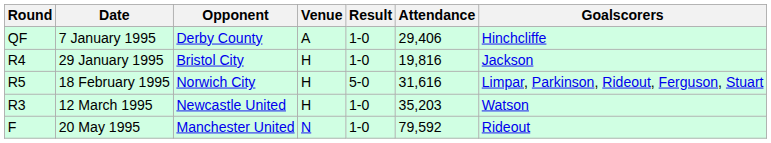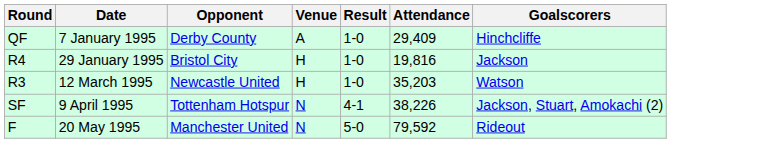7 January 1995 | Attendance: 29,406 -> 29,409
- row: R5 | 18 February 1995 | Norwich City | H | 5-0 | 31,616 | Limpar, Parkinson, Rideout, Ferguson, Stuart
+ row: SF | 9 April 1995 | Tottenham Hotspur | N | 4-1 | 38,226 | Jackson, Stuart, Amokachi (2)
20 May 1995 | Result: 1-0 -> 5-0
